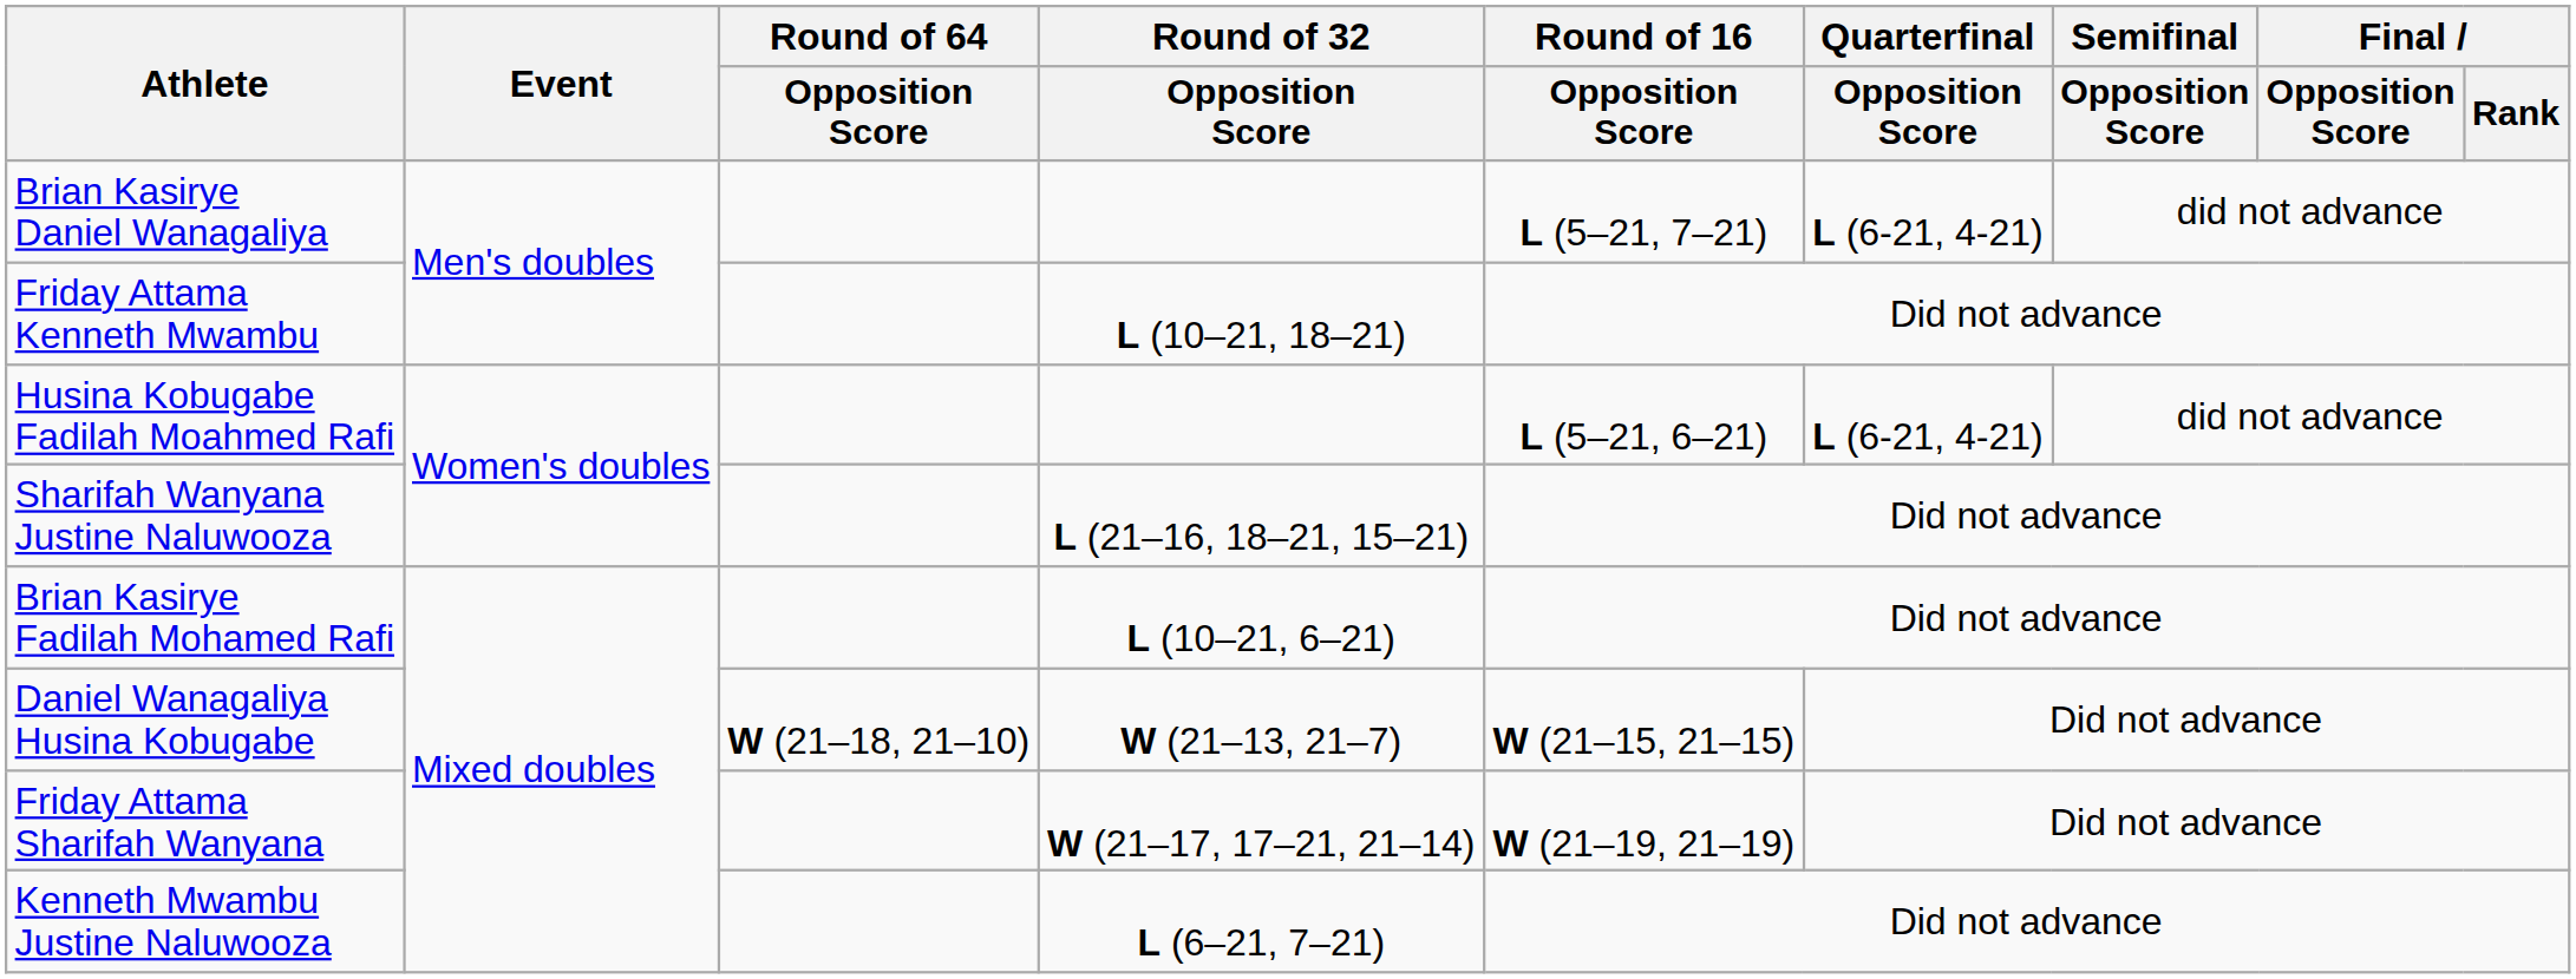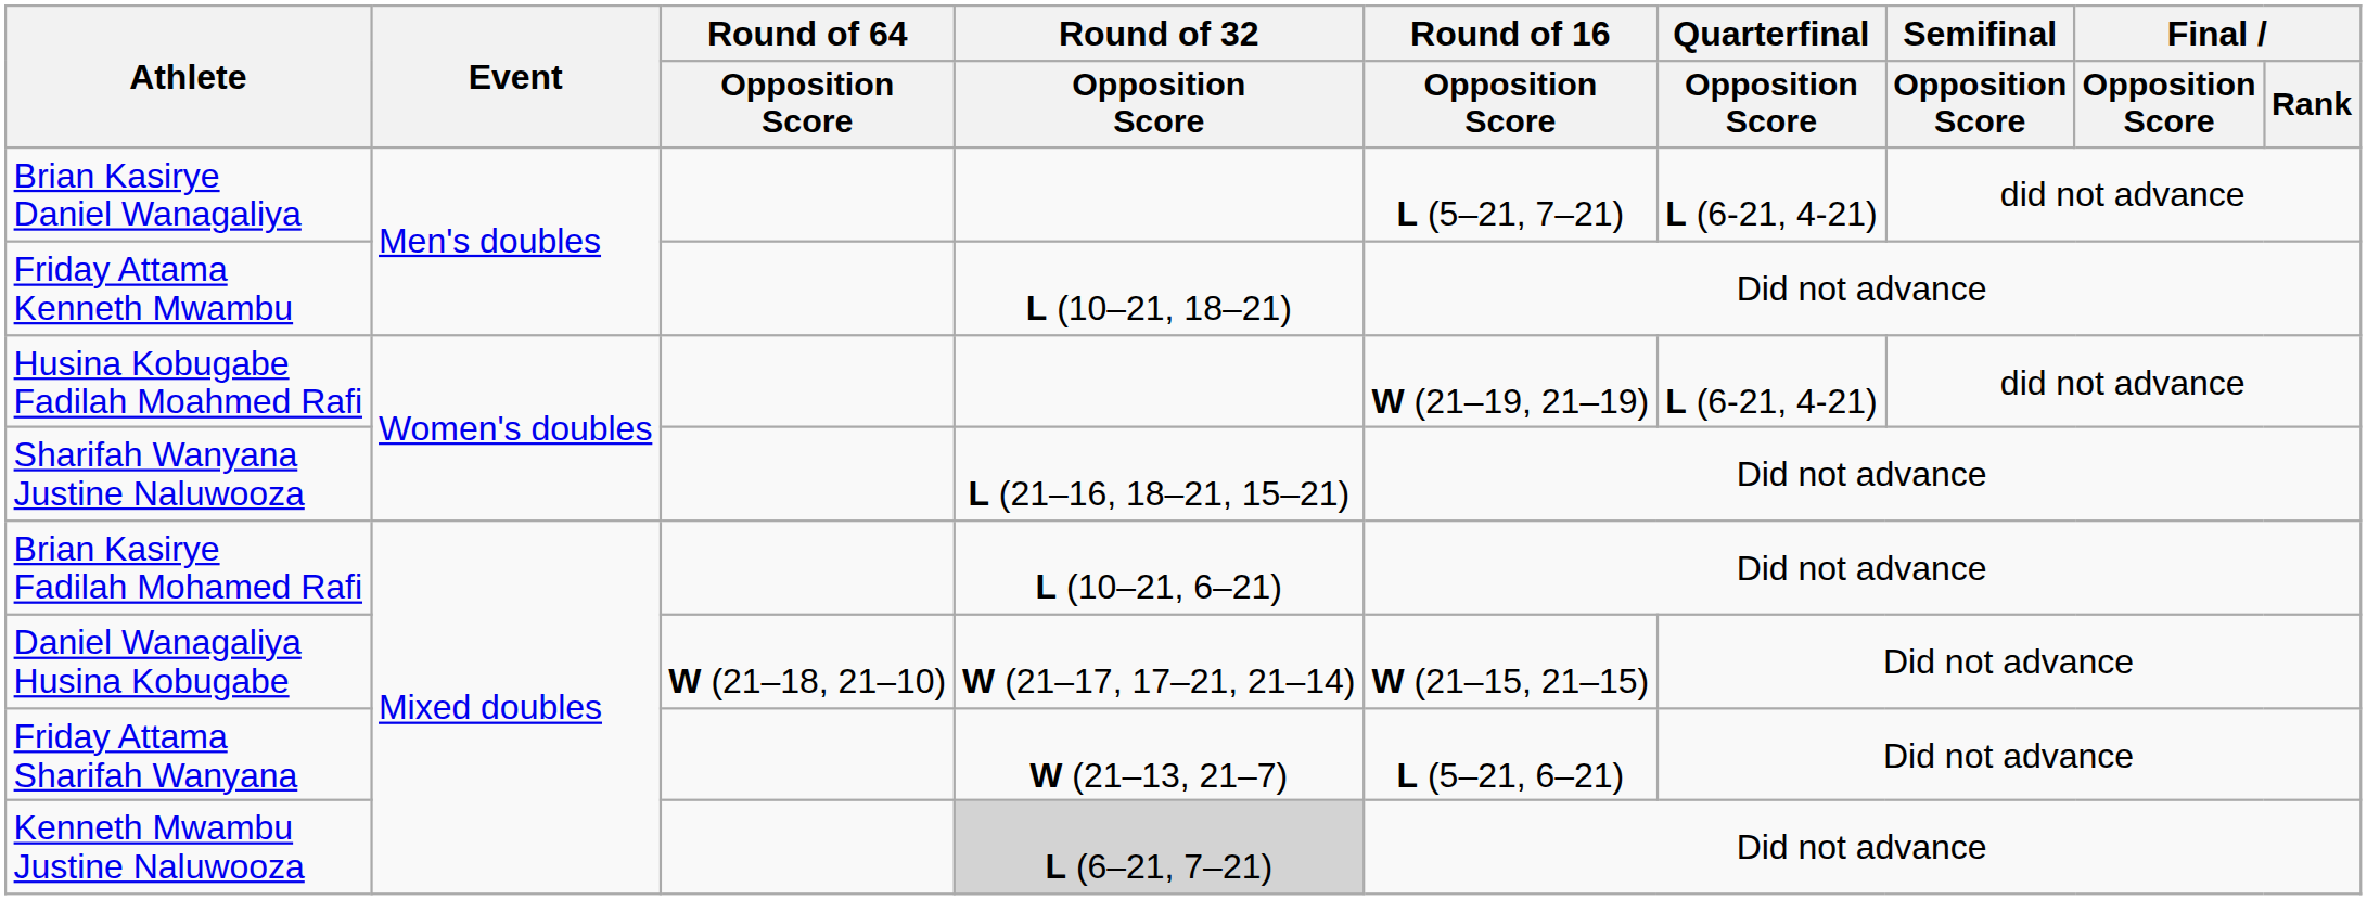Husina Kobugabe Fadilah Moahmed Rafi | Round of 16 / Opposition Score: L (5–21, 6–21) -> W (21–19, 21–19)
Daniel Wanagaliya Husina Kobugabe | Round of 32 / Opposition Score: W (21–13, 21–7) -> W (21–17, 17–21, 21–14)
Friday Attama Sharifah Wanyana | Round of 32 / Opposition Score: W (21–17, 17–21, 21–14) -> W (21–13, 21–7)
Friday Attama Sharifah Wanyana | Round of 16 / Opposition Score: W (21–19, 21–19) -> L (5–21, 6–21)
Kenneth Mwambu Justine Naluwooza | Round of 32 / Opposition Score: no background -> lightgrey background
